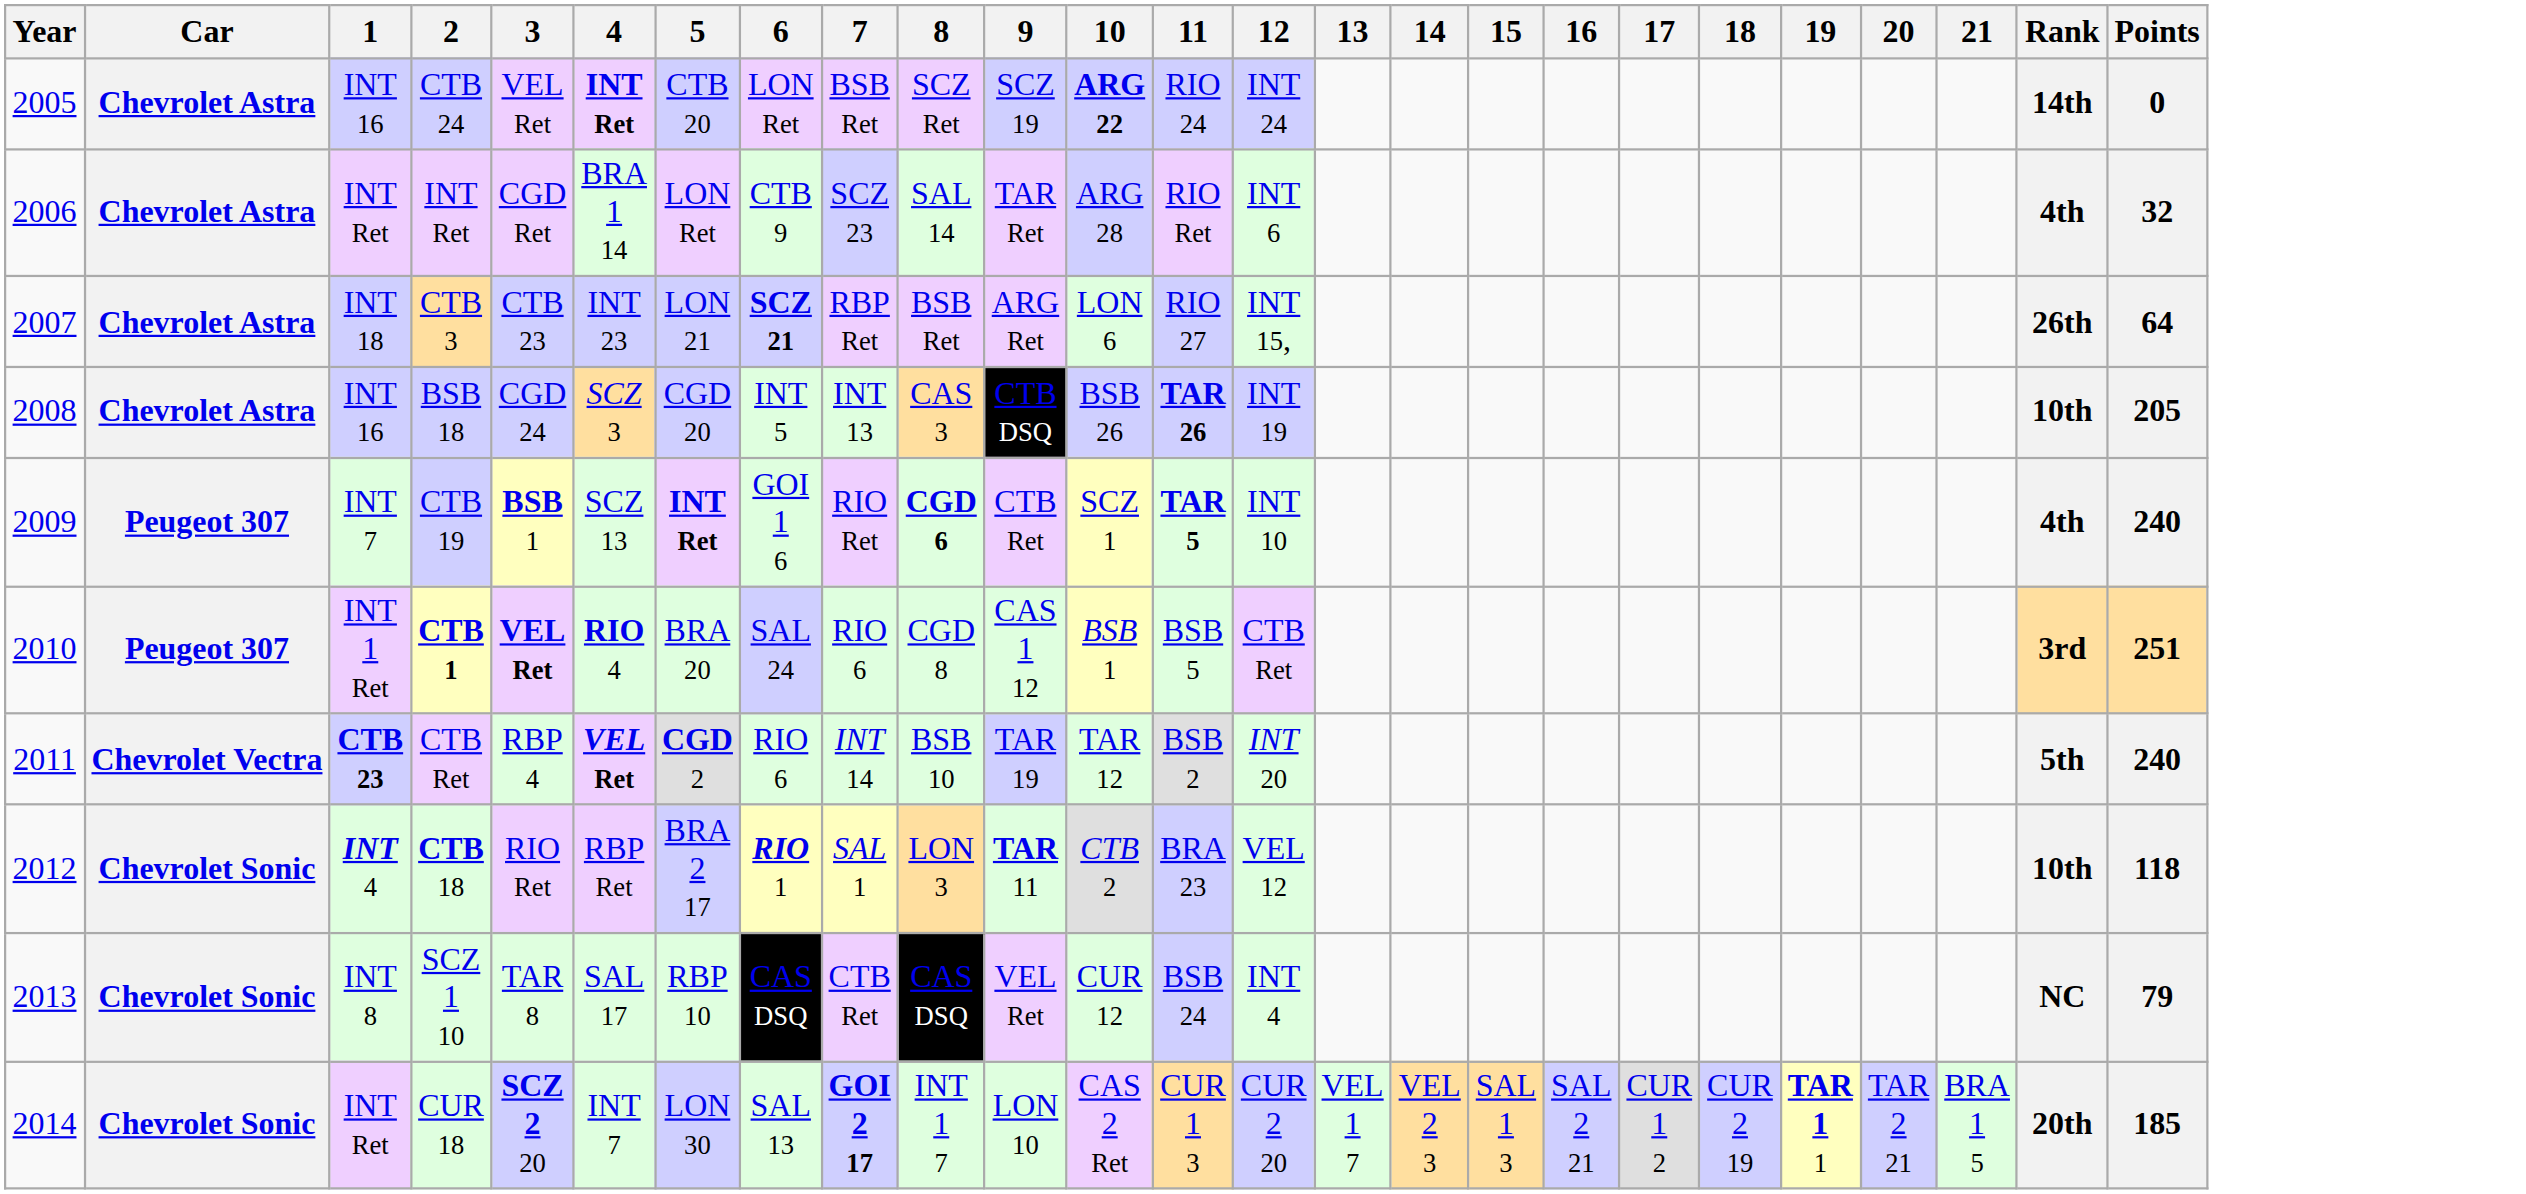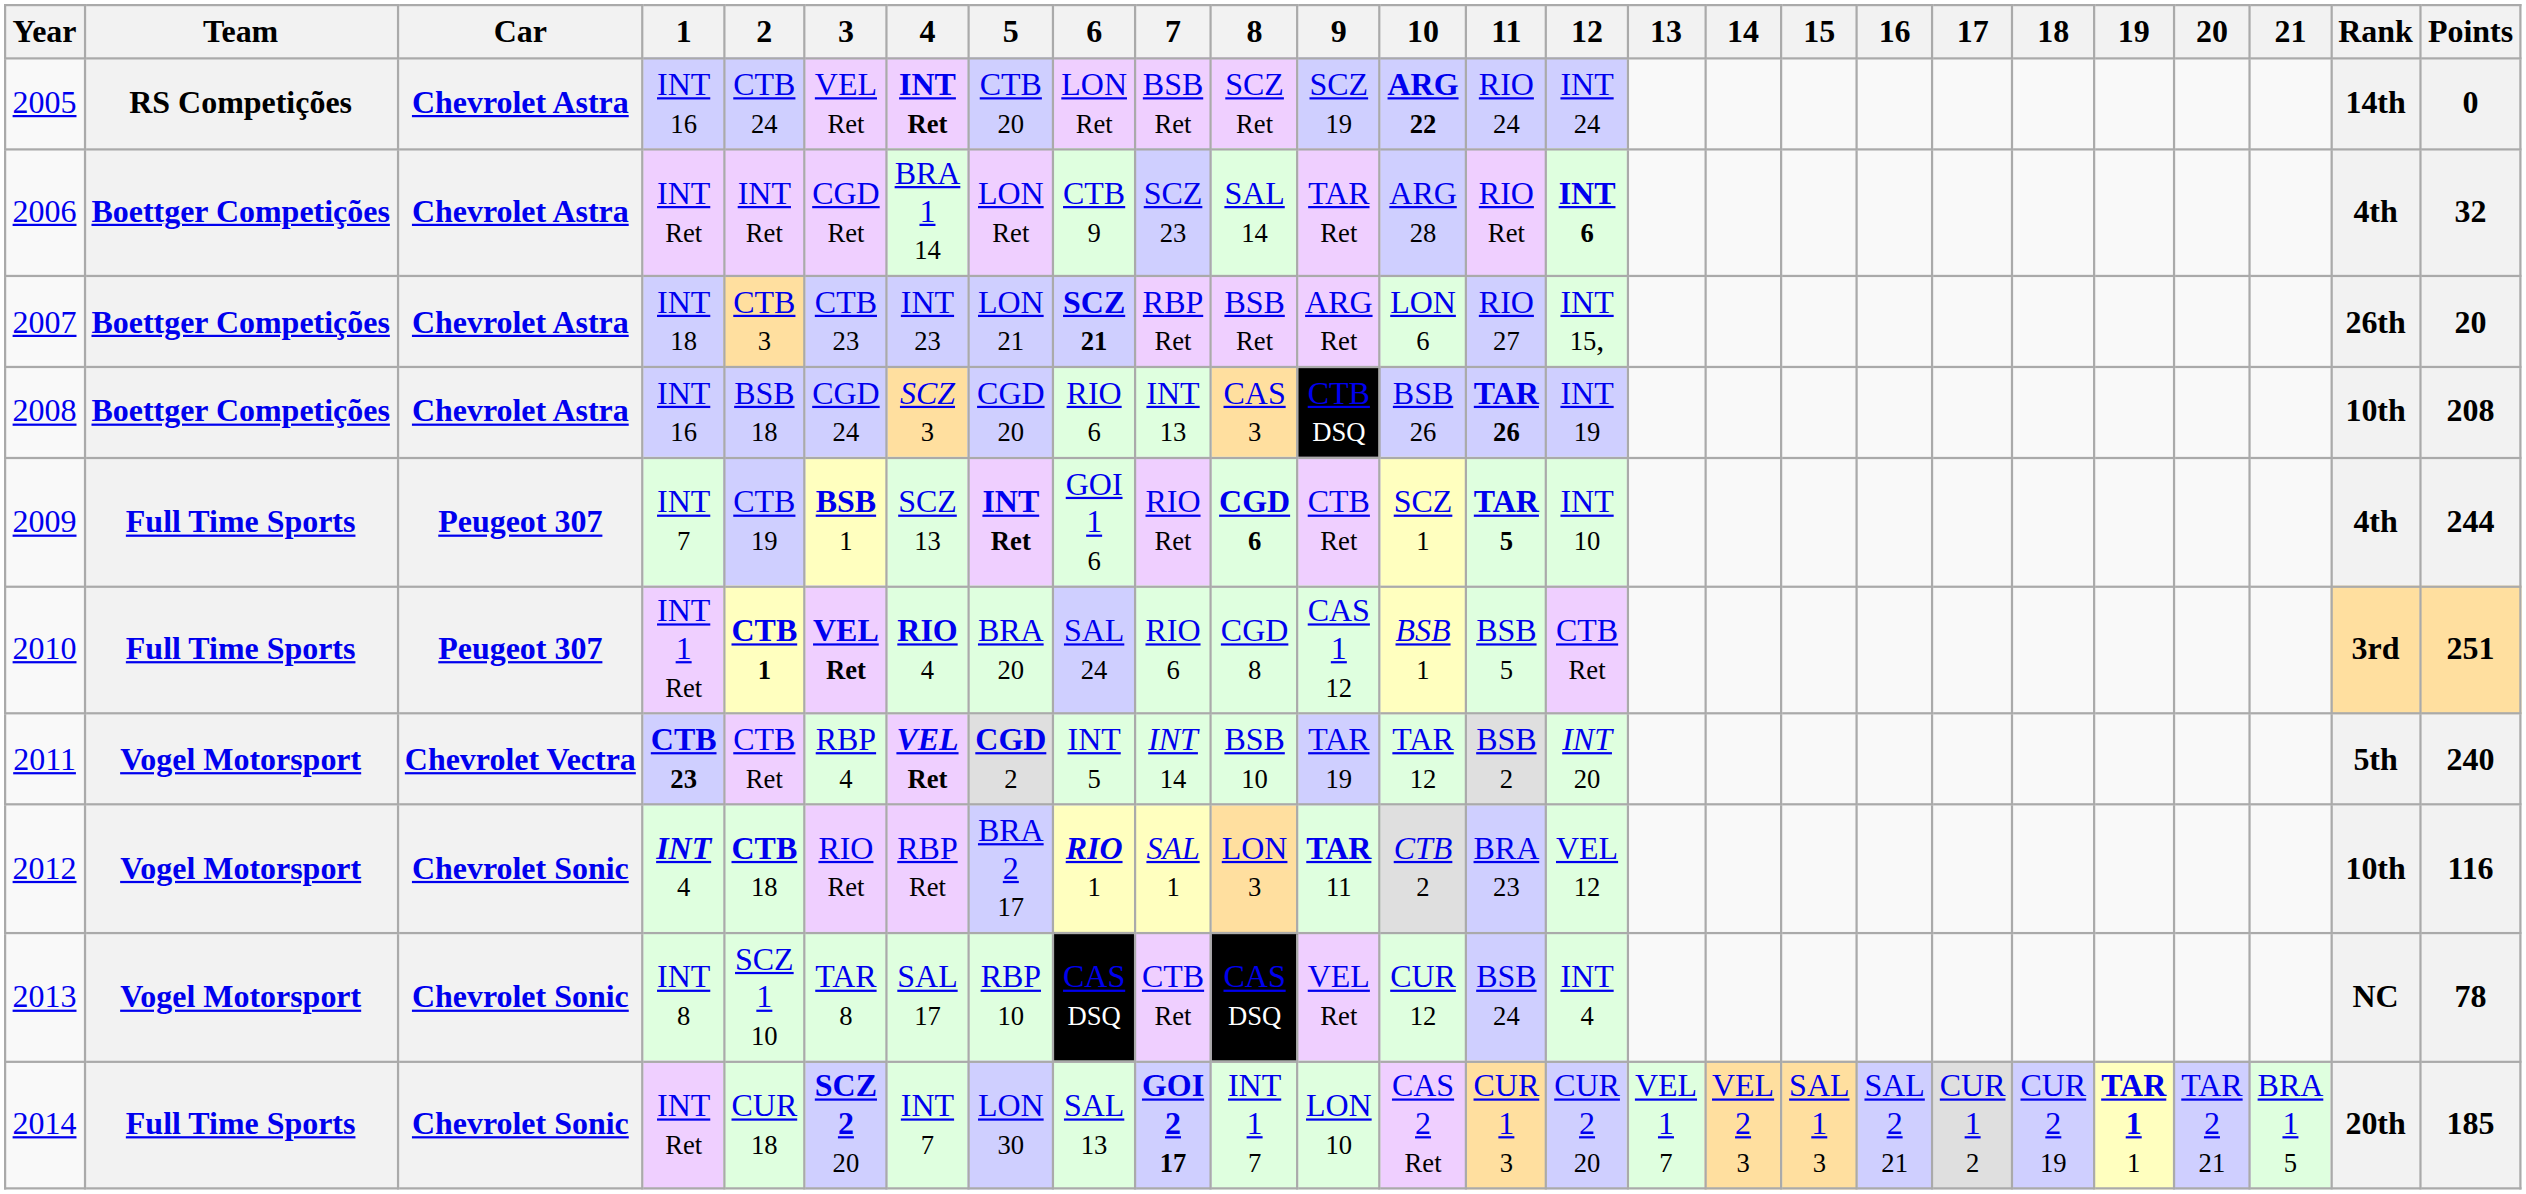+ column: Team | RS Competições | Boettger Competições | Boettger Competições | Boettger Competições | Full Time Sports | Full Time Sports | Vogel Motorsport | Vogel Motorsport | Vogel Motorsport | Full Time Sports
2006 | 12: normal -> bold
2007 | Points: 64 -> 20
2008 | 6: INT 5 -> RIO 6
2008 | Points: 205 -> 208
2009 | Points: 240 -> 244
2011 | 6: RIO 6 -> INT 5
2012 | Points: 118 -> 116
2013 | Points: 79 -> 78
